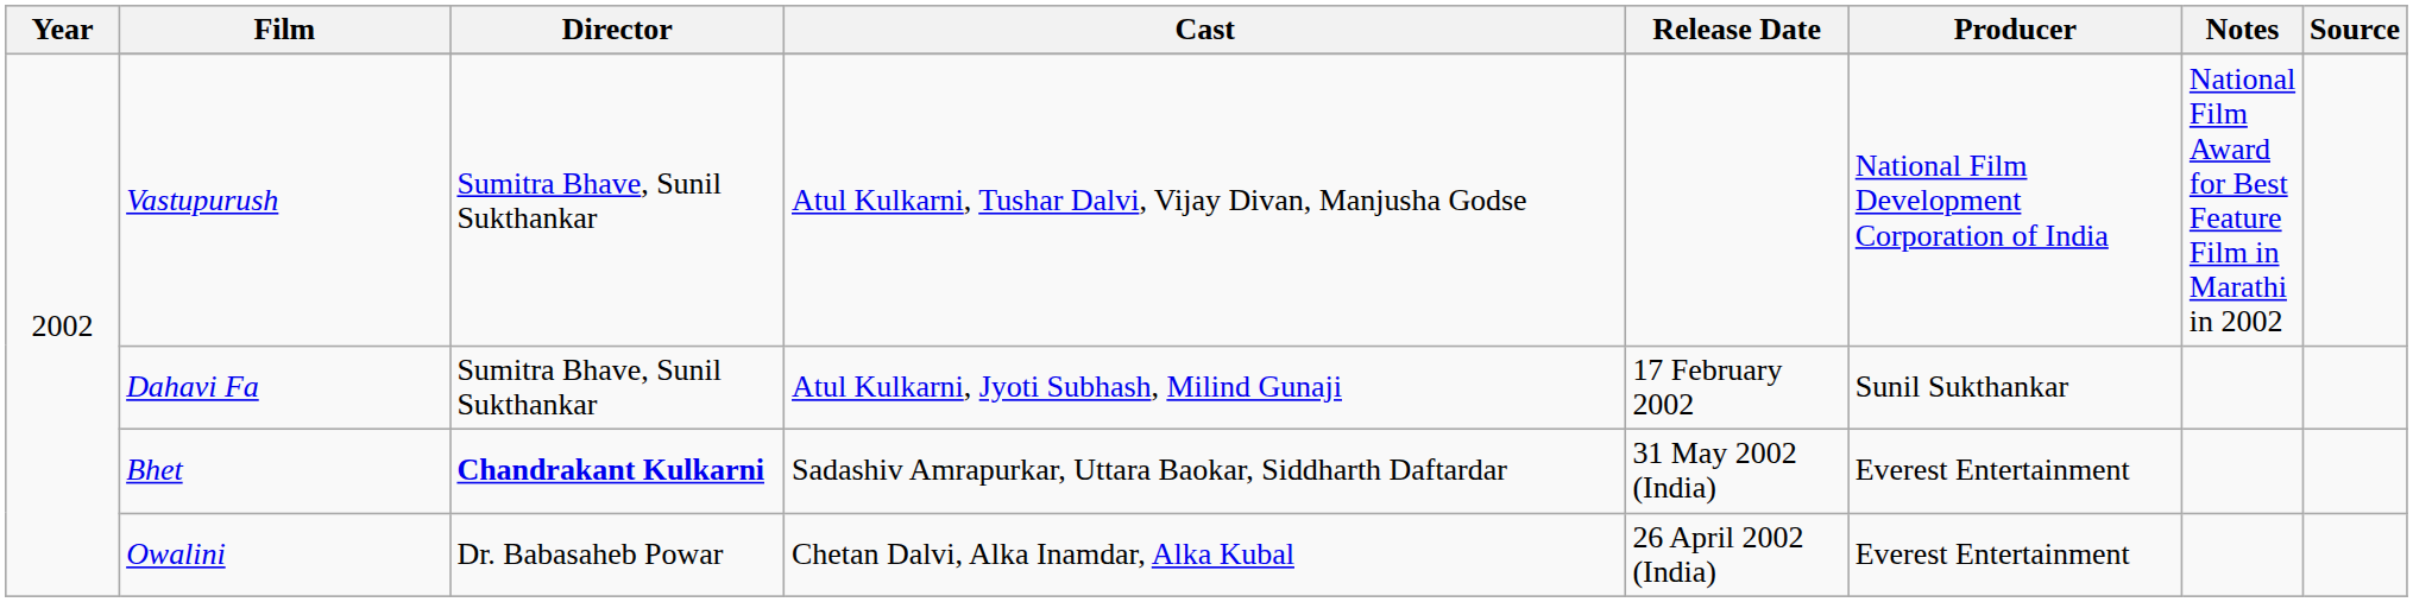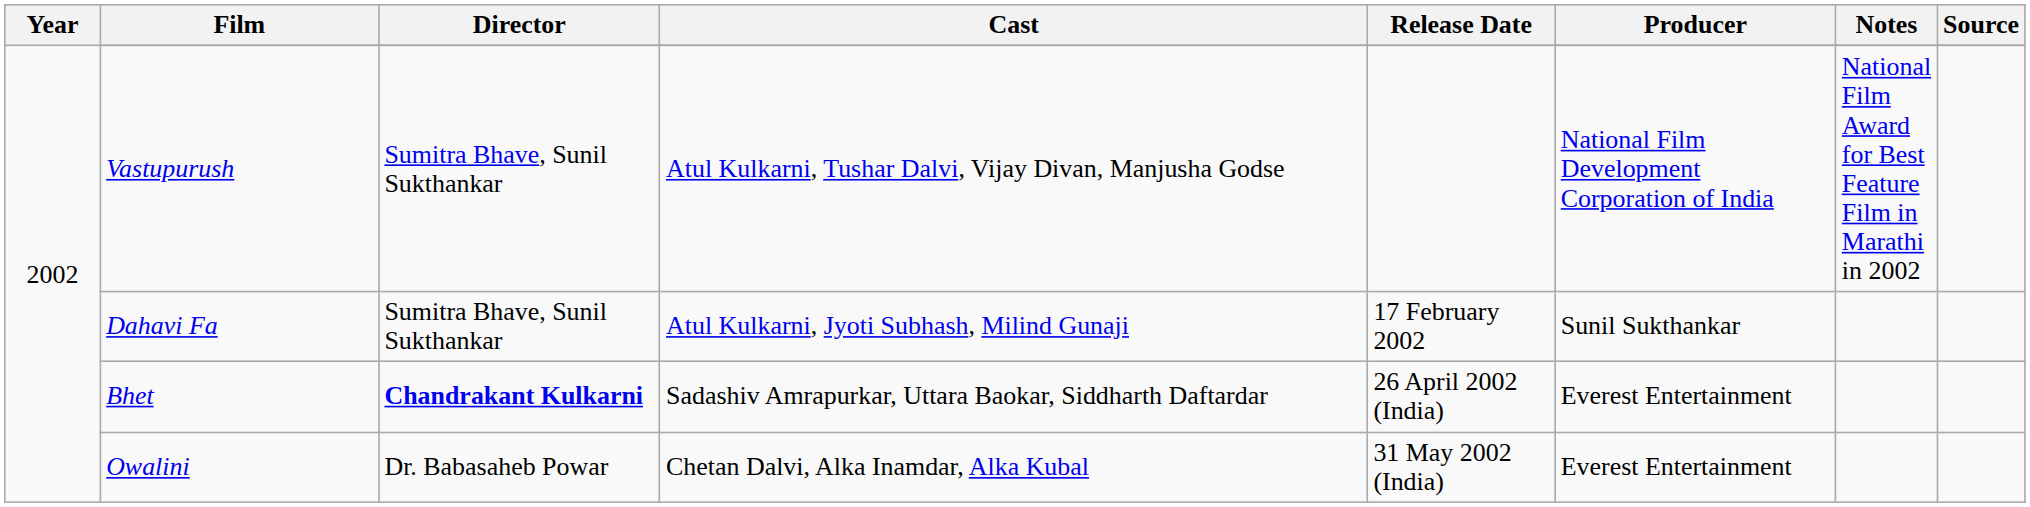Bhet | Release Date: 31 May 2002 (India) -> 26 April 2002 (India)
Owalini | Release Date: 26 April 2002 (India) -> 31 May 2002 (India)
